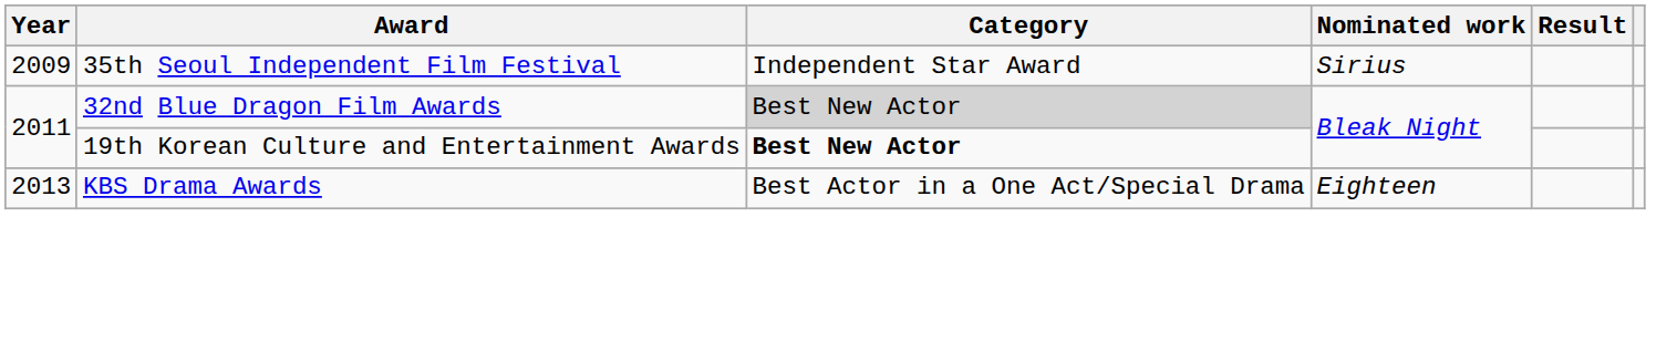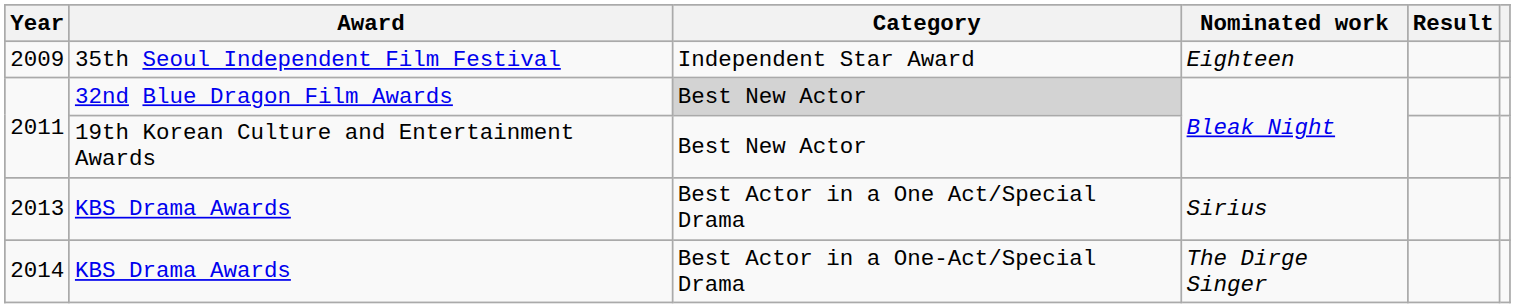2009 | Nominated work: Sirius -> Eighteen
2011 / 19th Korean Culture and Entertainment Awards | Category: bold -> normal
2013 | Nominated work: Eighteen -> Sirius
+ row: 2014 | KBS Drama Awards | Best Actor in a One-Act/Special Drama | The Dirge Singer
